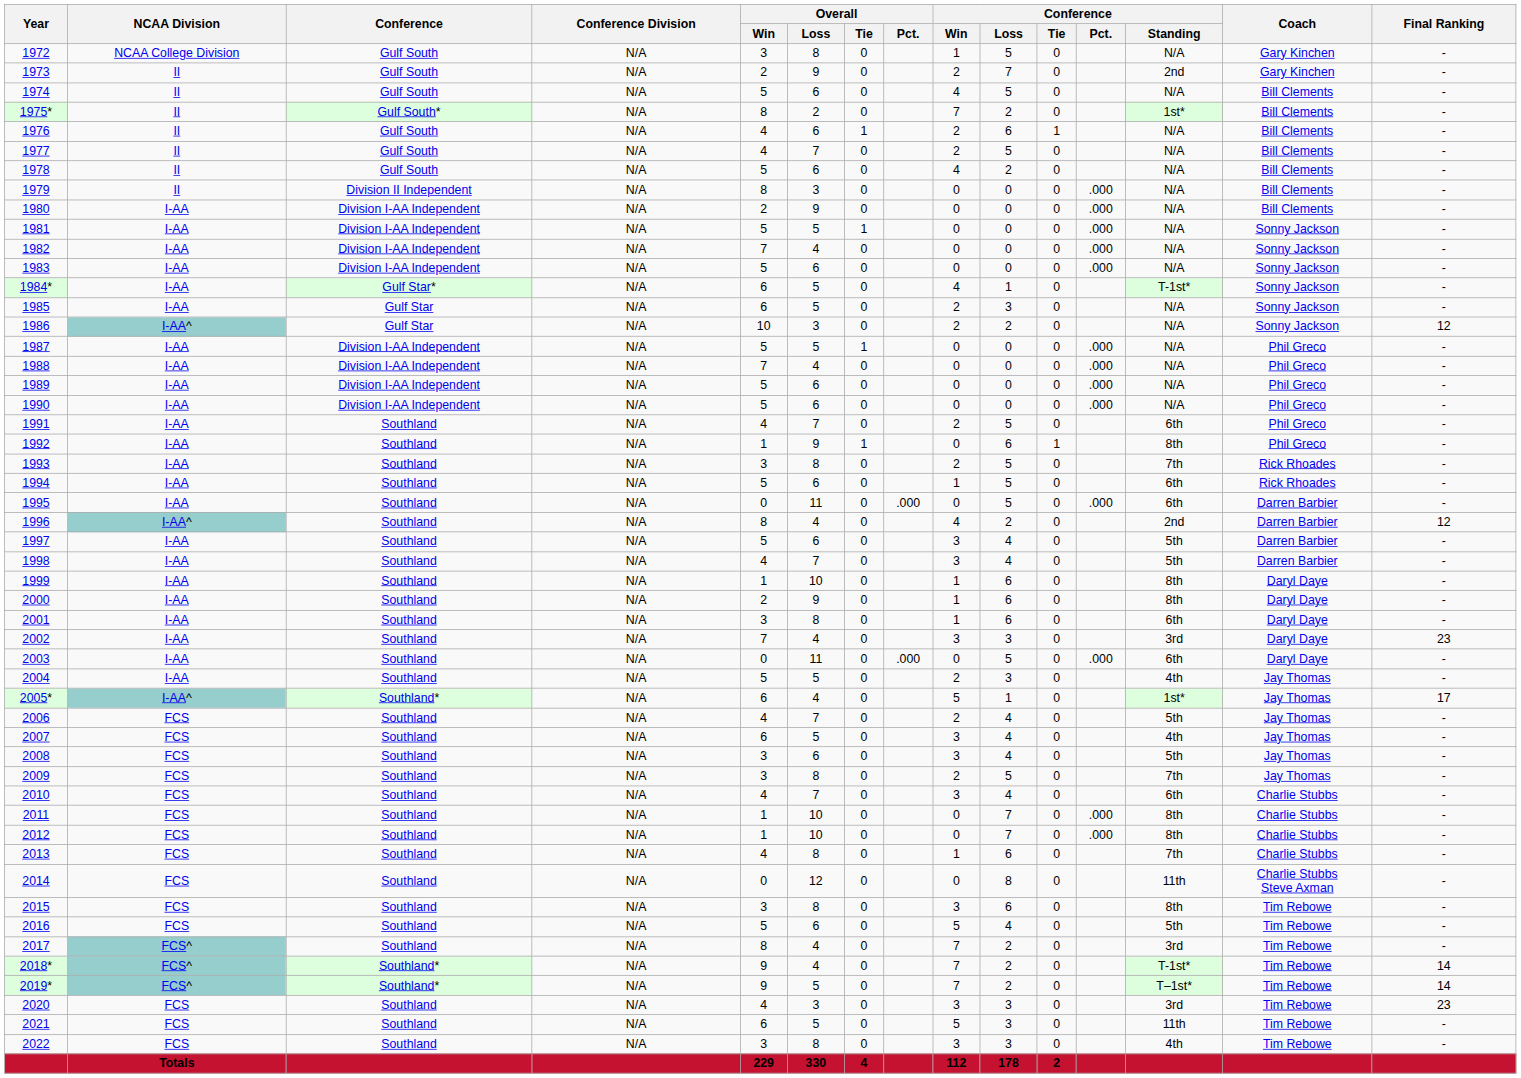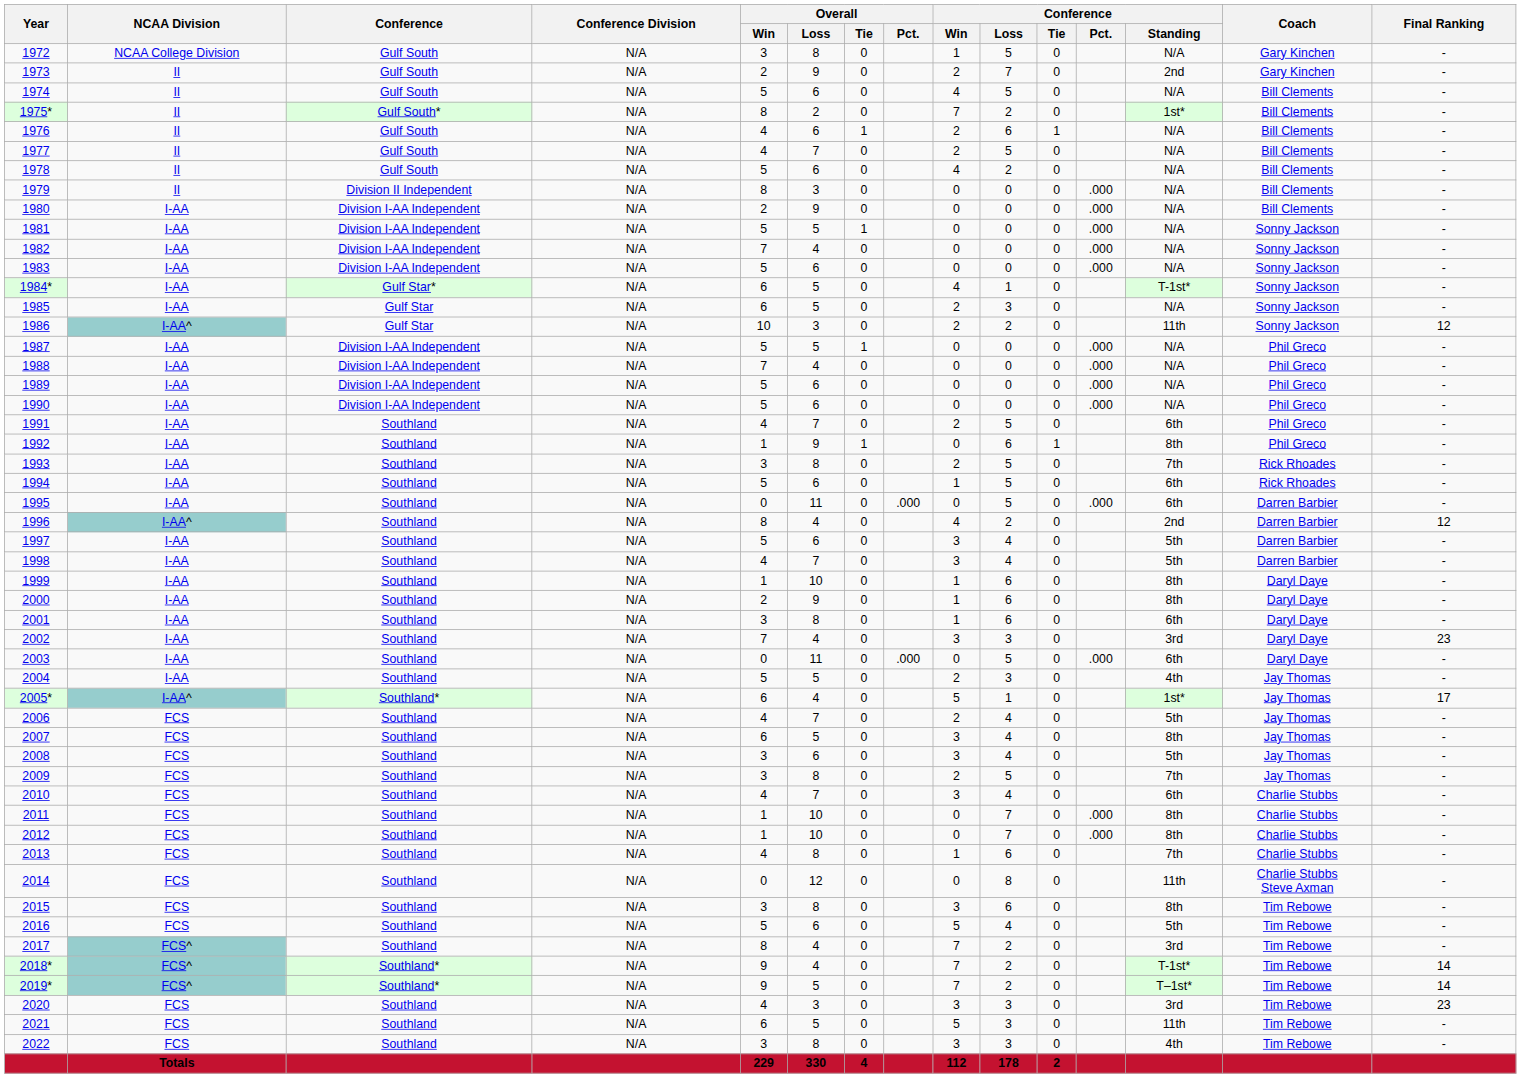1986 | Conference / Standing: N/A -> 11th
2007 | Conference / Standing: 4th -> 8th
